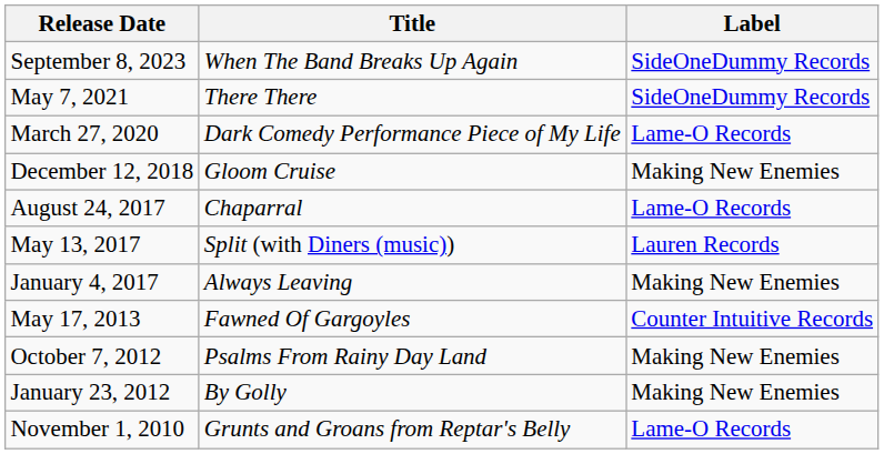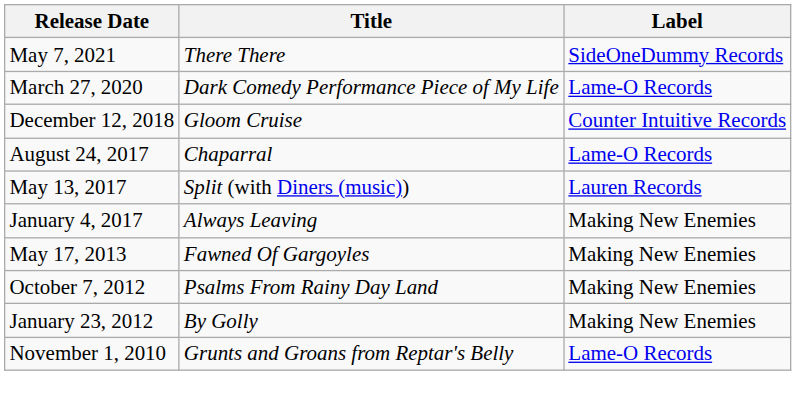- row: September 8, 2023 | When The Band Breaks Up Again | SideOneDummy Records
December 12, 2018 | Label: Making New Enemies -> Counter Intuitive Records
May 17, 2013 | Label: Counter Intuitive Records -> Making New Enemies
